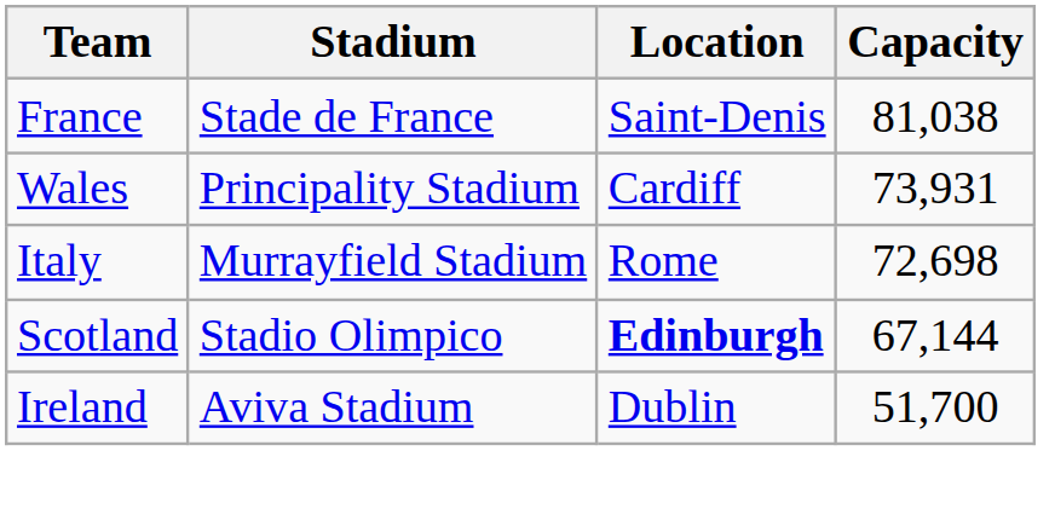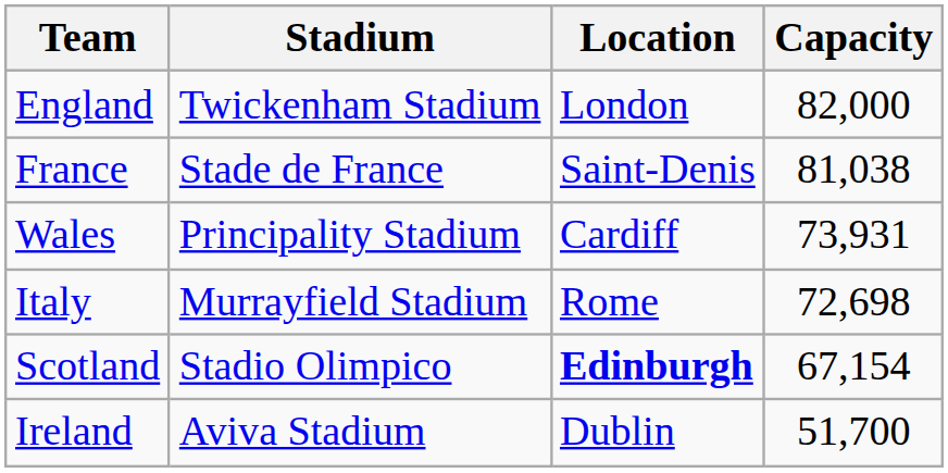+ row: England | Twickenham Stadium | London | 82,000
Scotland | Capacity: 67,144 -> 67,154
